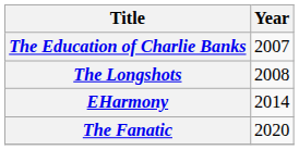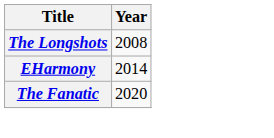- row: The Education of Charlie Banks | 2007
